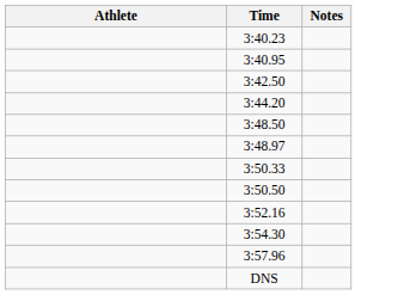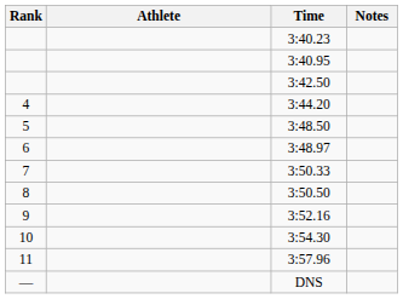+ column: Rank | 4 | 5 | 6 | 7 | 8 | 9 | 10 | 11 | —
